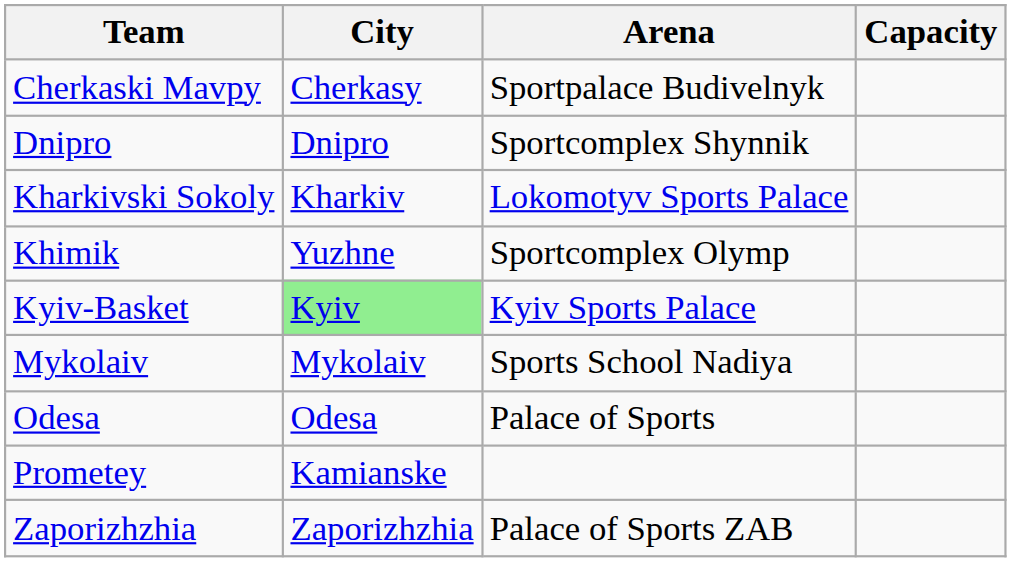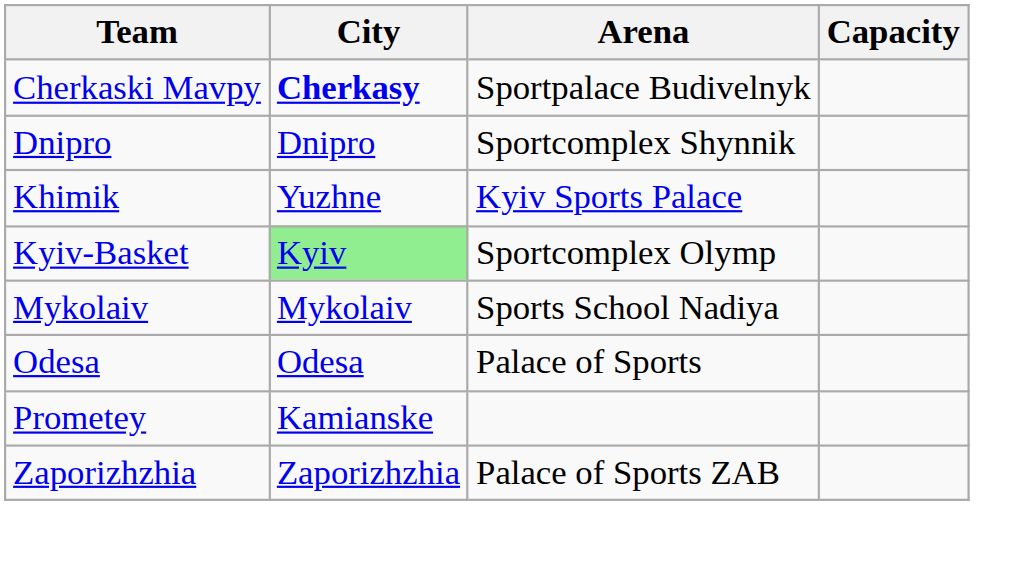Cherkaski Mavpy | City: normal -> bold
- row: Kharkivski Sokoly | Kharkiv | Lokomotyv Sports Palace
Khimik | Arena: Sportcomplex Olymp -> Kyiv Sports Palace
Kyiv-Basket | Arena: Kyiv Sports Palace -> Sportcomplex Olymp
